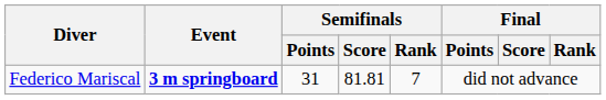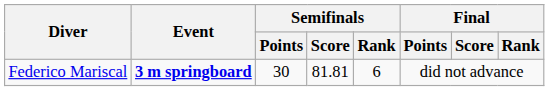Federico Mariscal | Semifinals / Points: 31 -> 30
Federico Mariscal | Semifinals / Rank: 7 -> 6
